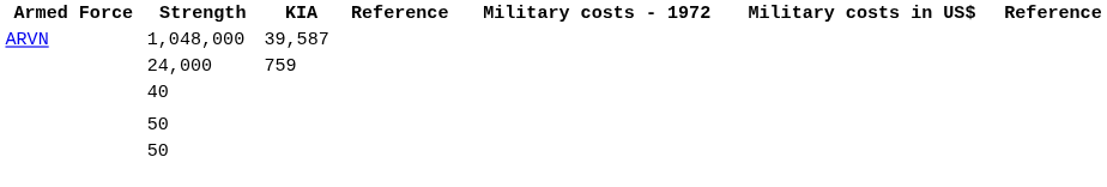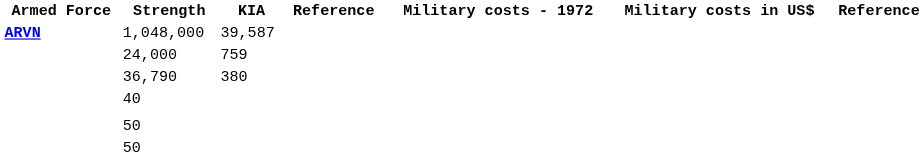1,048,000 | Armed Force: normal -> bold
+ row: 36,790 | 380
